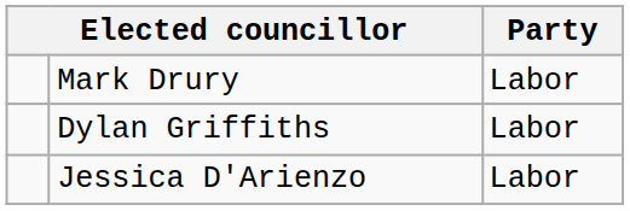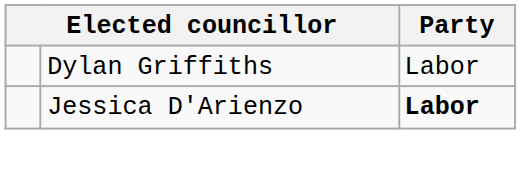- row: Mark Drury | Labor
Jessica D'Arienzo | Party: normal -> bold
